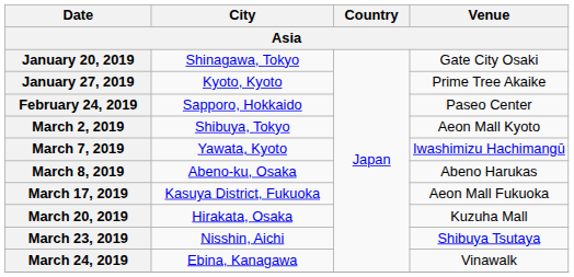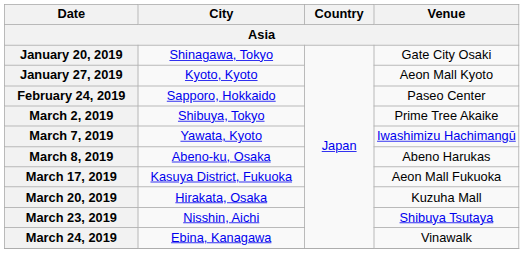January 27, 2019 | Venue: Prime Tree Akaike -> Aeon Mall Kyoto
March 2, 2019 | Venue: Aeon Mall Kyoto -> Prime Tree Akaike
